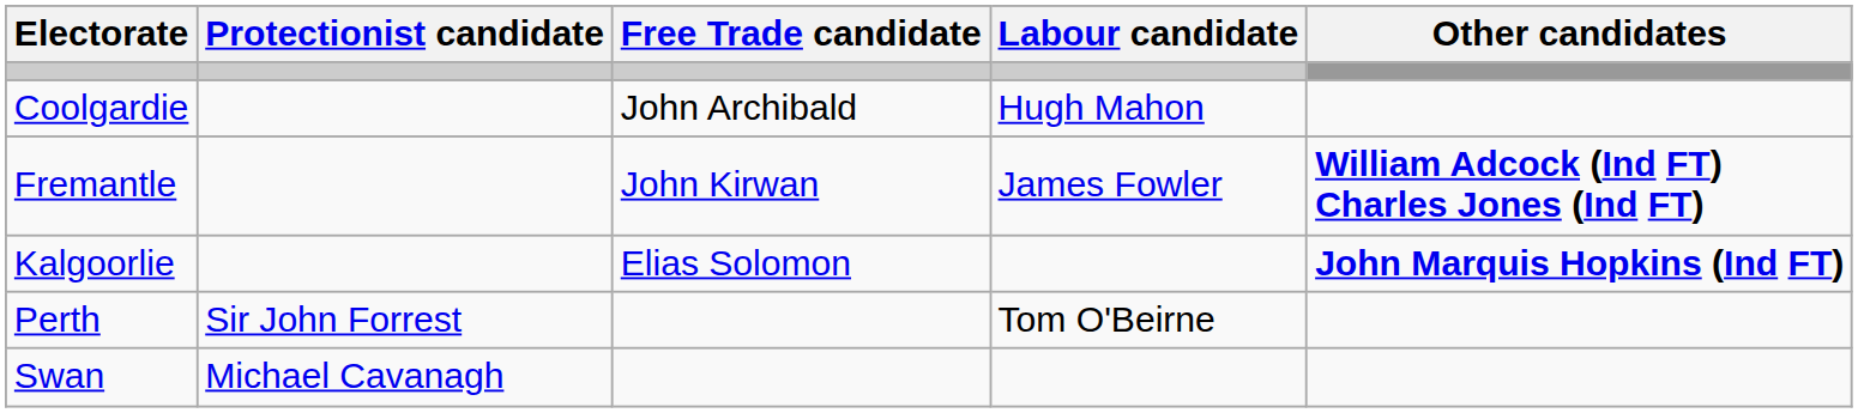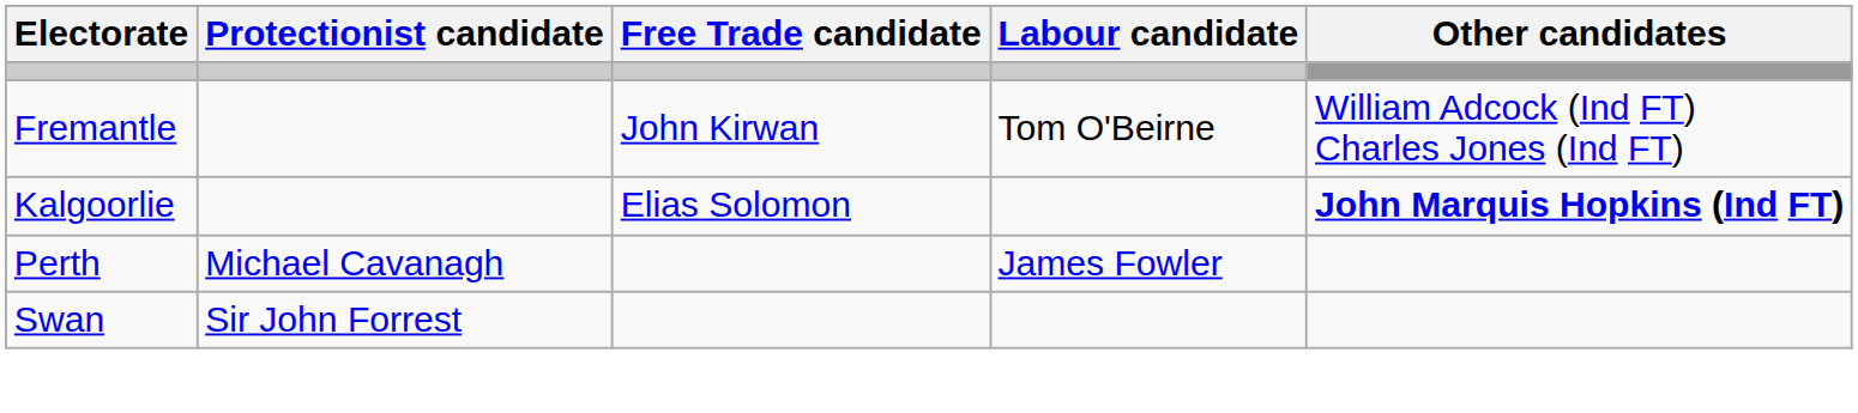- row: Coolgardie | John Archibald | Hugh Mahon
Fremantle | Labour candidate: James Fowler -> Tom O'Beirne
Fremantle | Other candidates: bold -> normal
Perth | Protectionist candidate: Sir John Forrest -> Michael Cavanagh
Perth | Labour candidate: Tom O'Beirne -> James Fowler
Swan | Protectionist candidate: Michael Cavanagh -> Sir John Forrest
